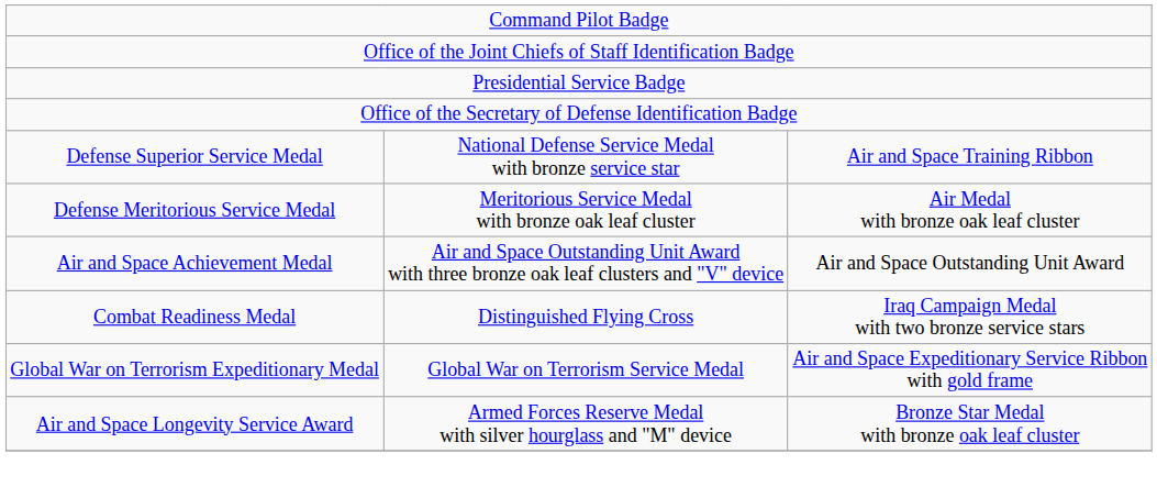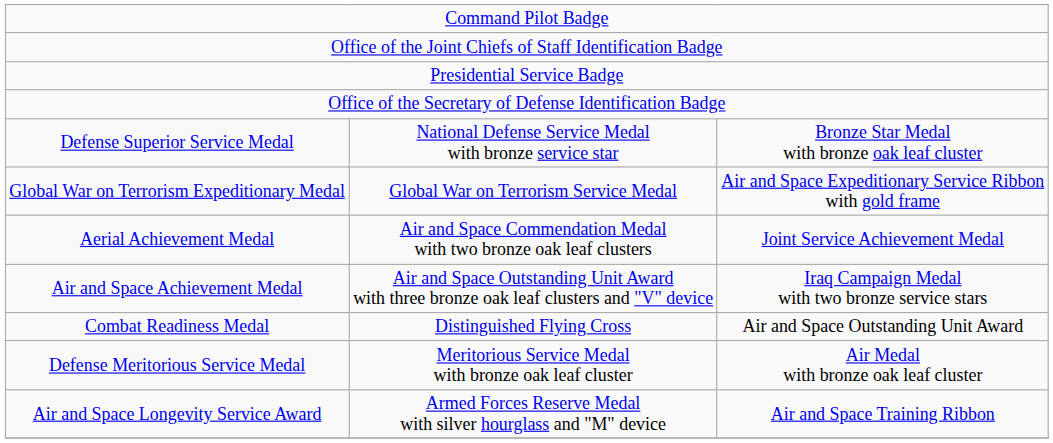Defense Superior Service Medal | column 3: Air and Space Training Ribbon -> Bronze Star Medal with bronze oak leaf cluster
rows swapped: Defense Meritorious Service Medal <-> Global War on Terrorism Expeditionary Medal
+ row: Aerial Achievement Medal | Air and Space Commendation Medal with two bronze oak leaf clusters | Joint Service Achievement Medal
Air and Space Achievement Medal | column 3: Air and Space Outstanding Unit Award -> Iraq Campaign Medal with two bronze service stars
Combat Readiness Medal | column 3: Iraq Campaign Medal with two bronze service stars -> Air and Space Outstanding Unit Award
Air and Space Longevity Service Award | column 3: Bronze Star Medal with bronze oak leaf cluster -> Air and Space Training Ribbon
